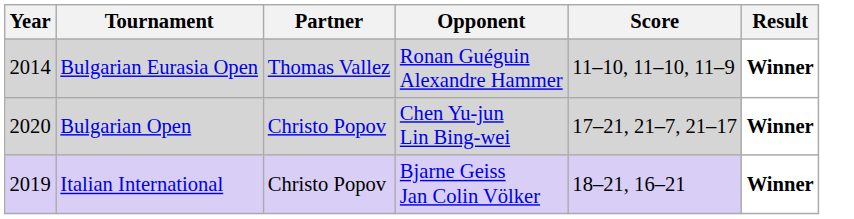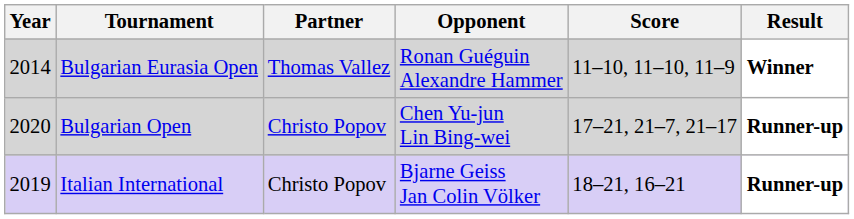Bulgarian Open | Result: Winner -> Runner-up
Italian International | Result: Winner -> Runner-up
